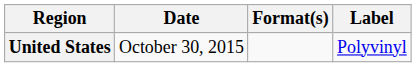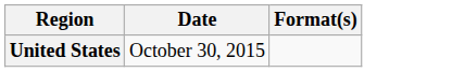- column: Label | Polyvinyl
